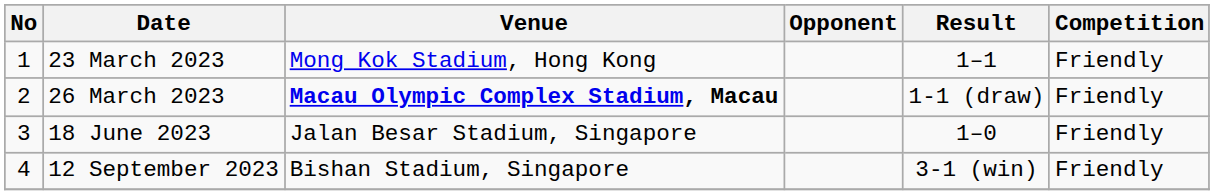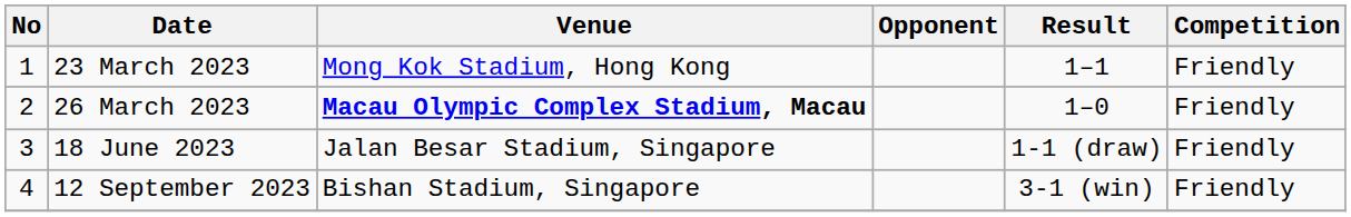26 March 2023 | Result: 1-1 (draw) -> 1–0
18 June 2023 | Result: 1–0 -> 1-1 (draw)
